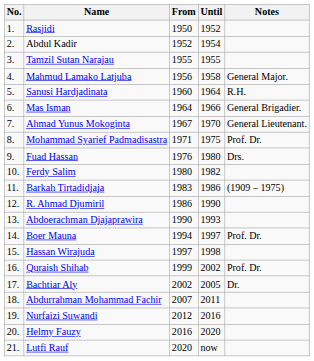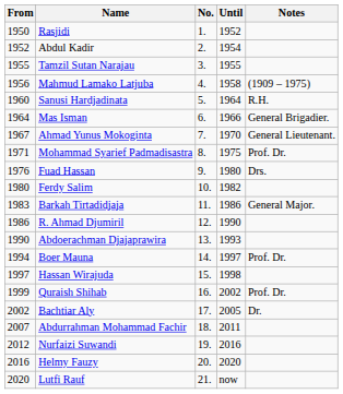columns swapped: No. <-> From
Mahmud Lamako Latjuba | Notes: General Major. -> (1909 – 1975)
Barkah Tirtadidjaja | Notes: (1909 – 1975) -> General Major.
